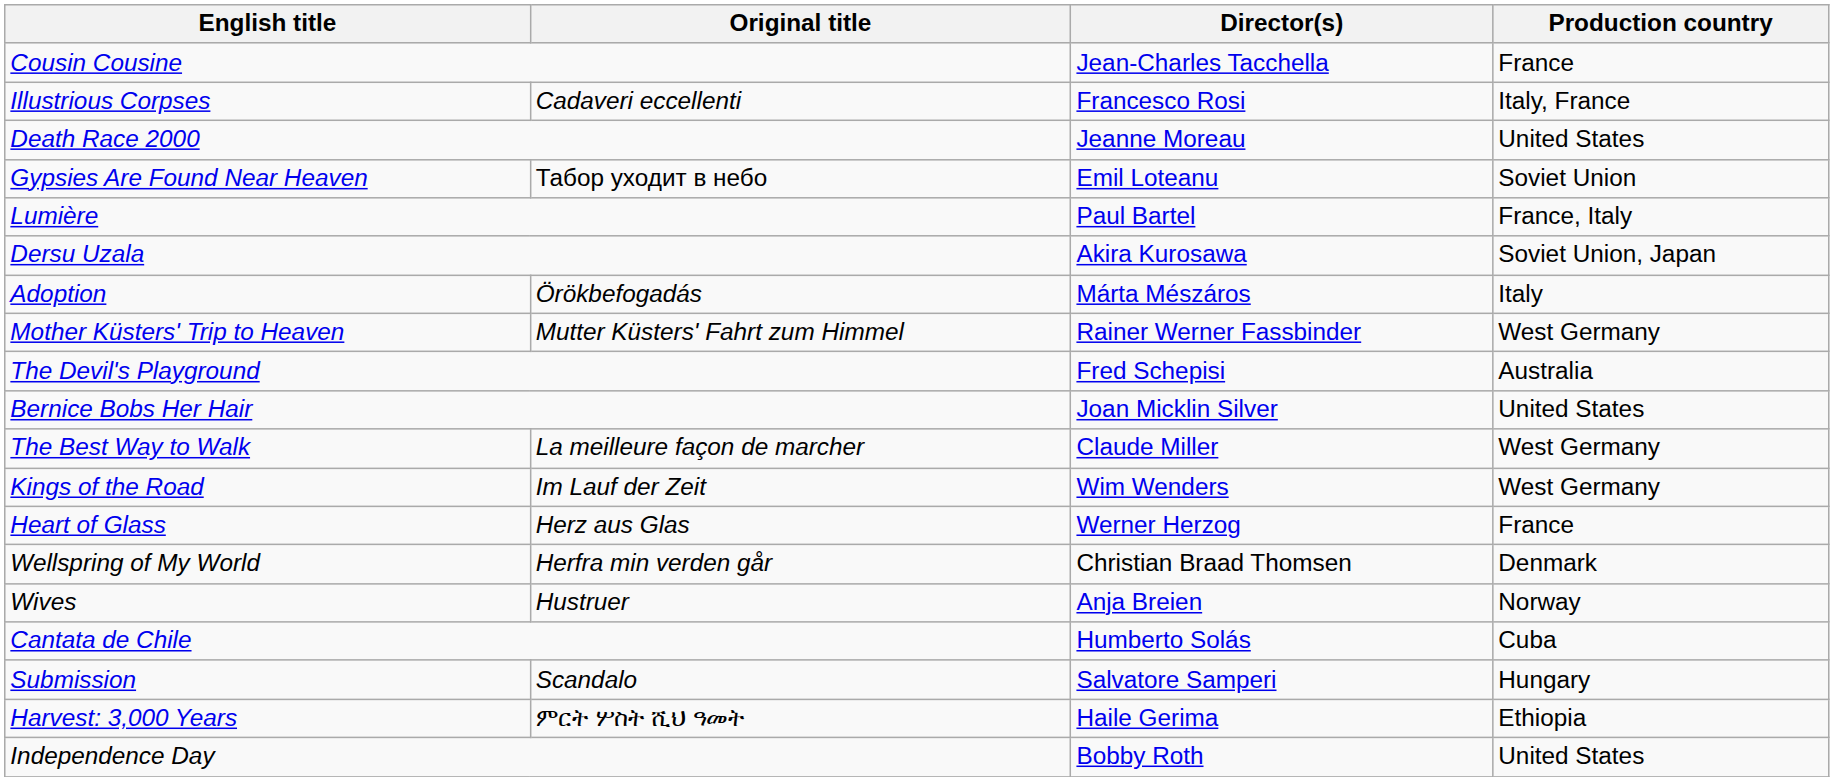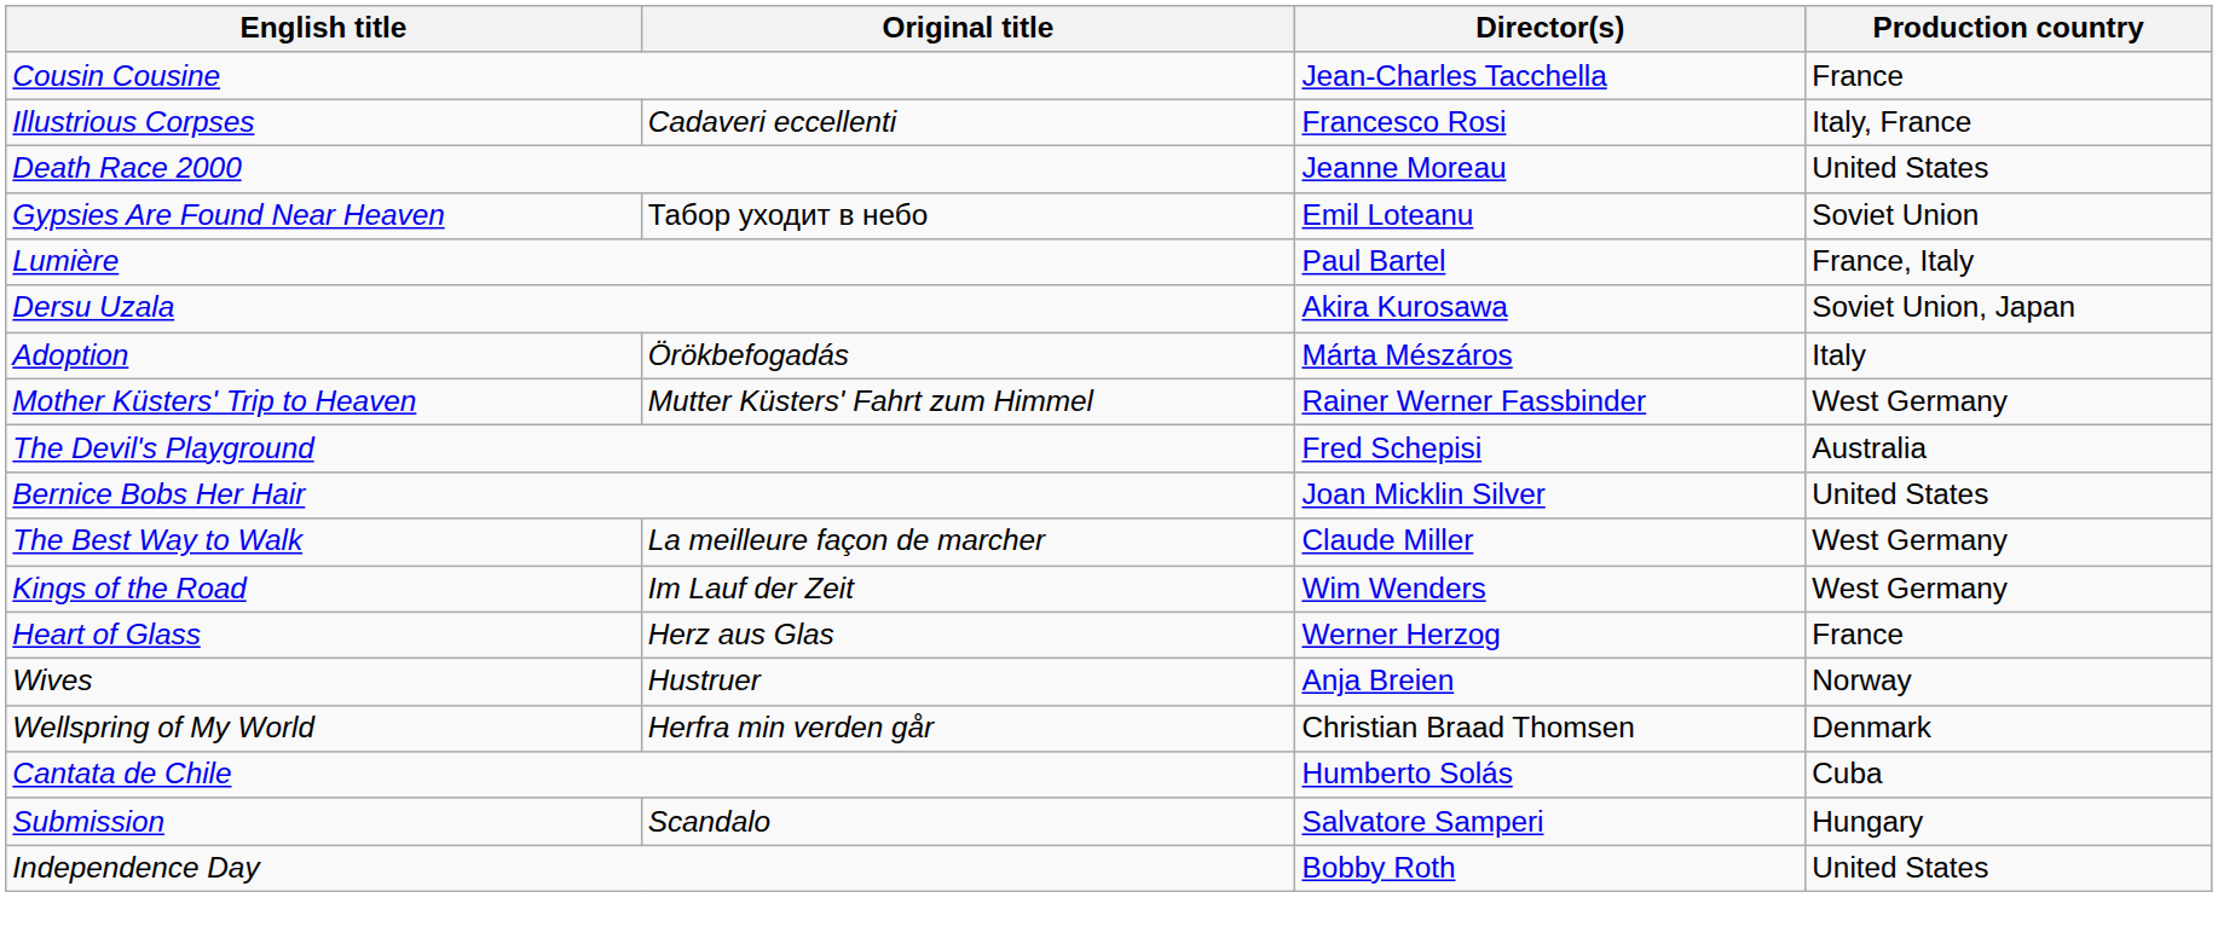rows swapped: Wellspring of My World <-> Wives
- row: Harvest: 3,000 Years | ምርት ሦስት ሺህ ዓመት | Haile Gerima | Ethiopia
